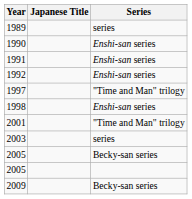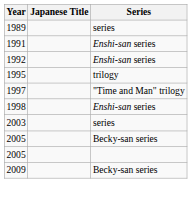- row: 1990 | Enshi-san series
+ row: 1995 | trilogy
- row: 2001 | "Time and Man" trilogy
